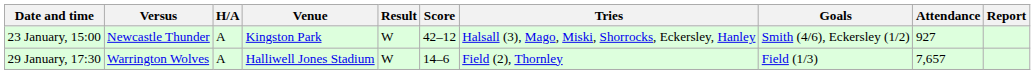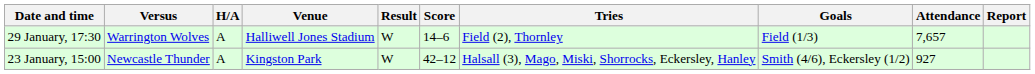rows swapped: 23 January, 15:00 <-> 29 January, 17:30
